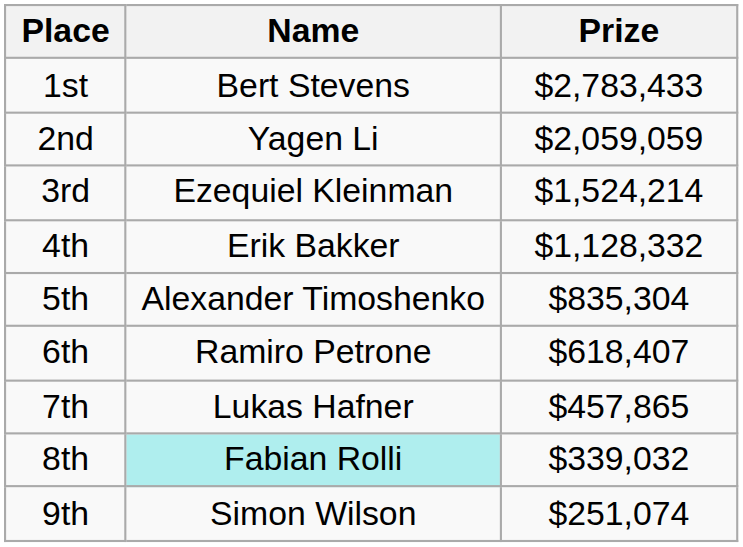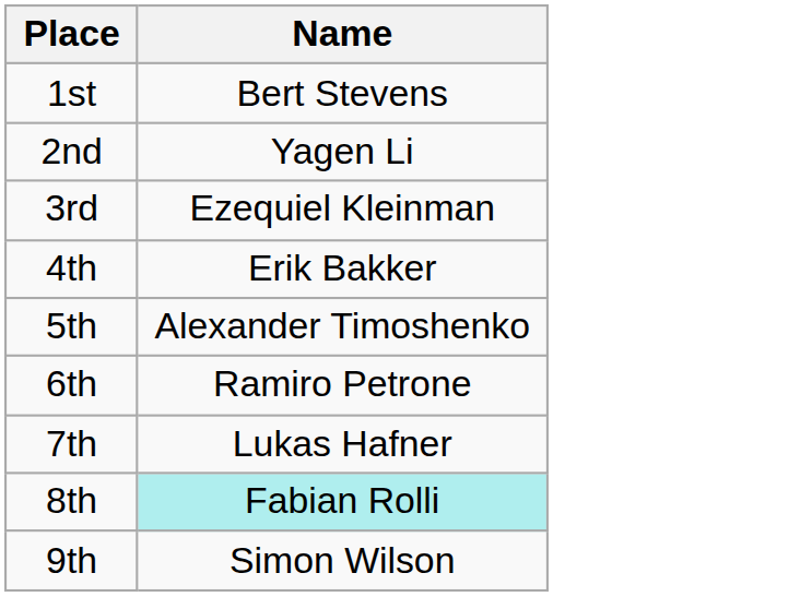- column: Prize | $2,783,433 | $2,059,059 | $1,524,214 | $1,128,332 | $835,304 | $618,407 | $457,865 | $339,032 | $251,074
